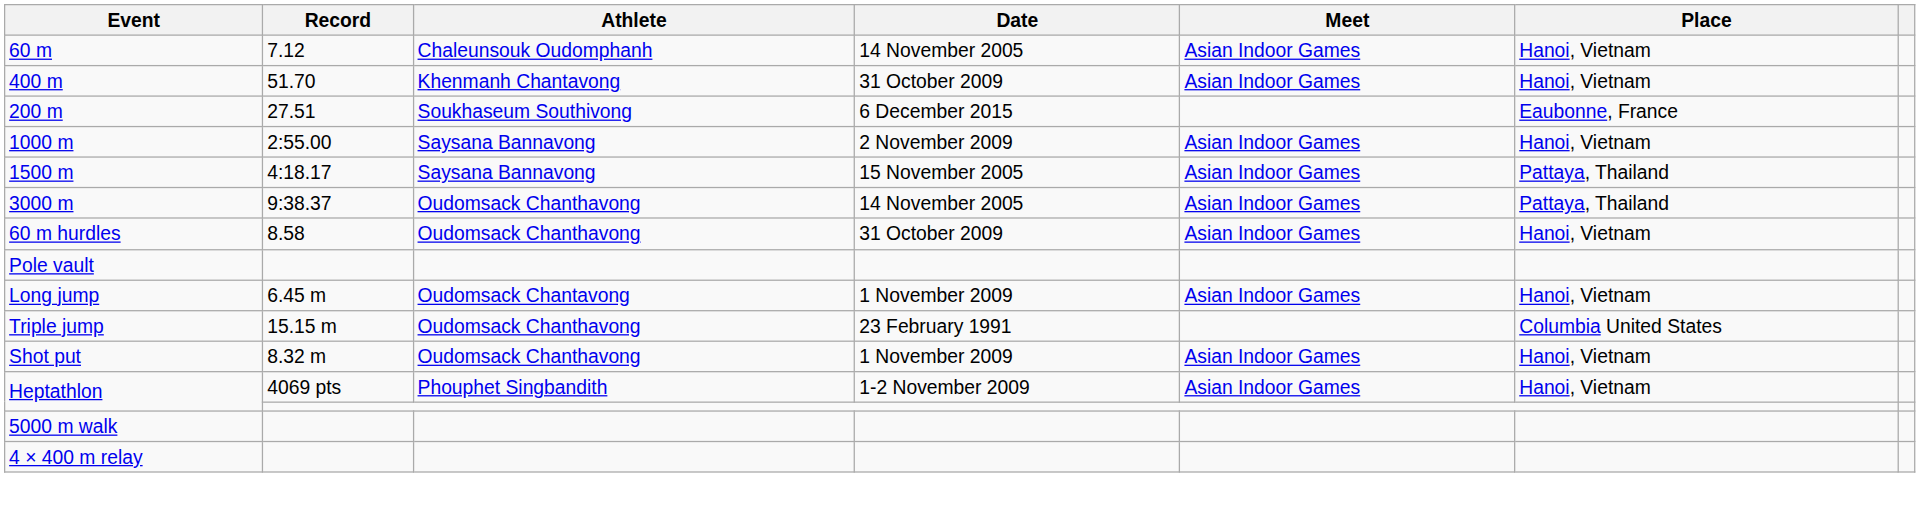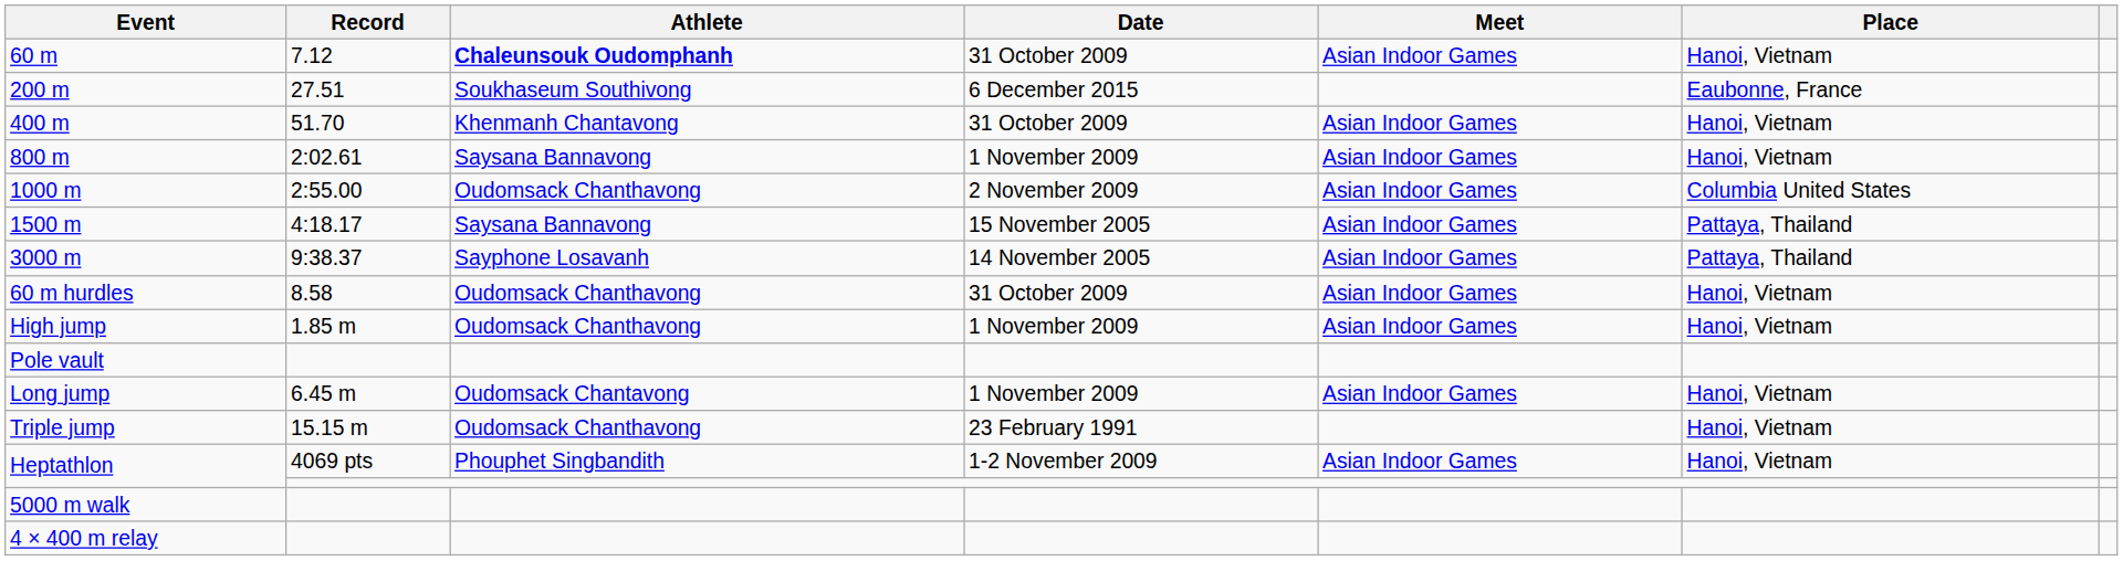60 m | Athlete: normal -> bold
60 m | Date: 14 November 2005 -> 31 October 2009
rows swapped: 200 m <-> 400 m
+ row: 800 m | 2:02.61 | Saysana Bannavong | 1 November 2009 | Asian Indoor Games | Hanoi, Vietnam
1000 m | Athlete: Saysana Bannavong -> Oudomsack Chanthavong
1000 m | Place: Hanoi, Vietnam -> Columbia United States
3000 m | Athlete: Oudomsack Chanthavong -> Sayphone Losavanh
+ row: High jump | 1.85 m | Oudomsack Chanthavong | 1 November 2009 | Asian Indoor Games | Hanoi, Vietnam
Triple jump | Place: Columbia United States -> Hanoi, Vietnam
- row: Shot put | 8.32 m | Oudomsack Chanthavong | 1 November 2009 | Asian Indoor Games | Hanoi, Vietnam
